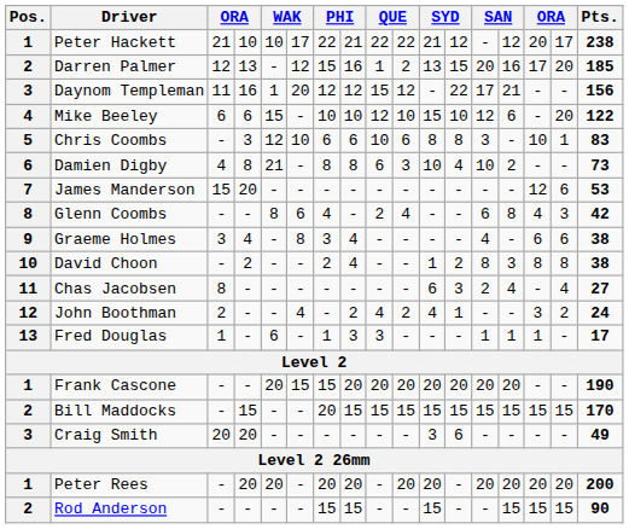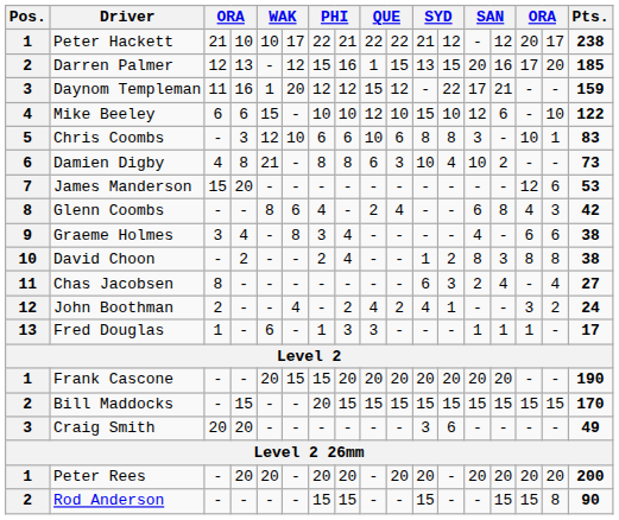Darren Palmer | column 10: 2 -> 15
Daynom Templeman | Pts.: 156 -> 159
Mike Beeley | column 16: 20 -> 10
Rod Anderson | column 16: 15 -> 8
